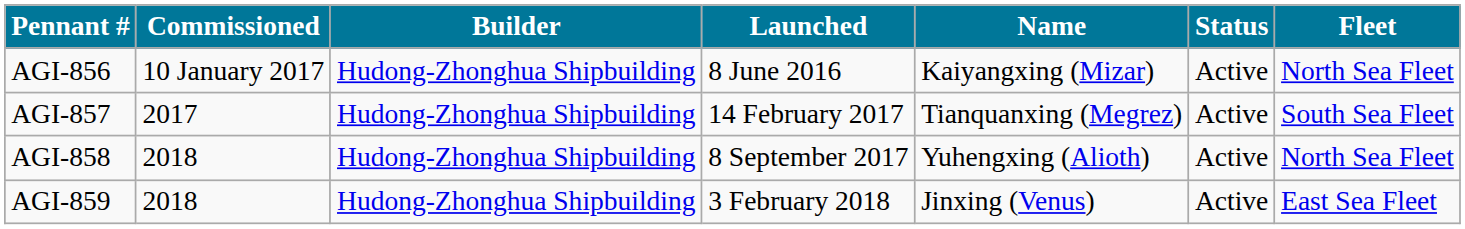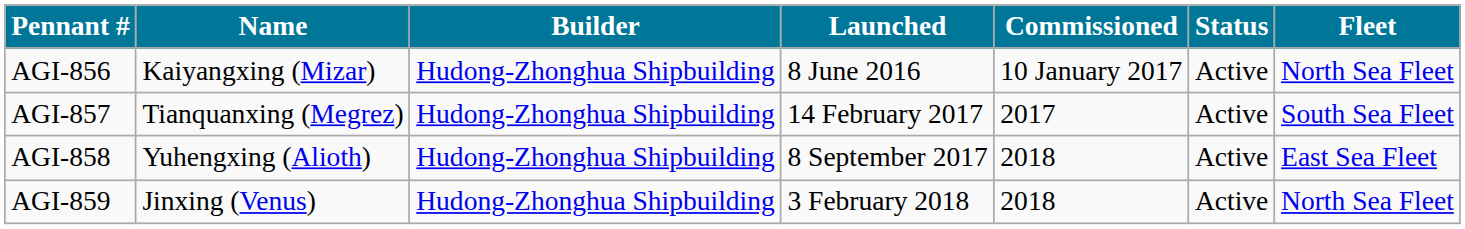columns swapped: Name <-> Commissioned
AGI-858 | Fleet: North Sea Fleet -> East Sea Fleet
AGI-859 | Fleet: East Sea Fleet -> North Sea Fleet
